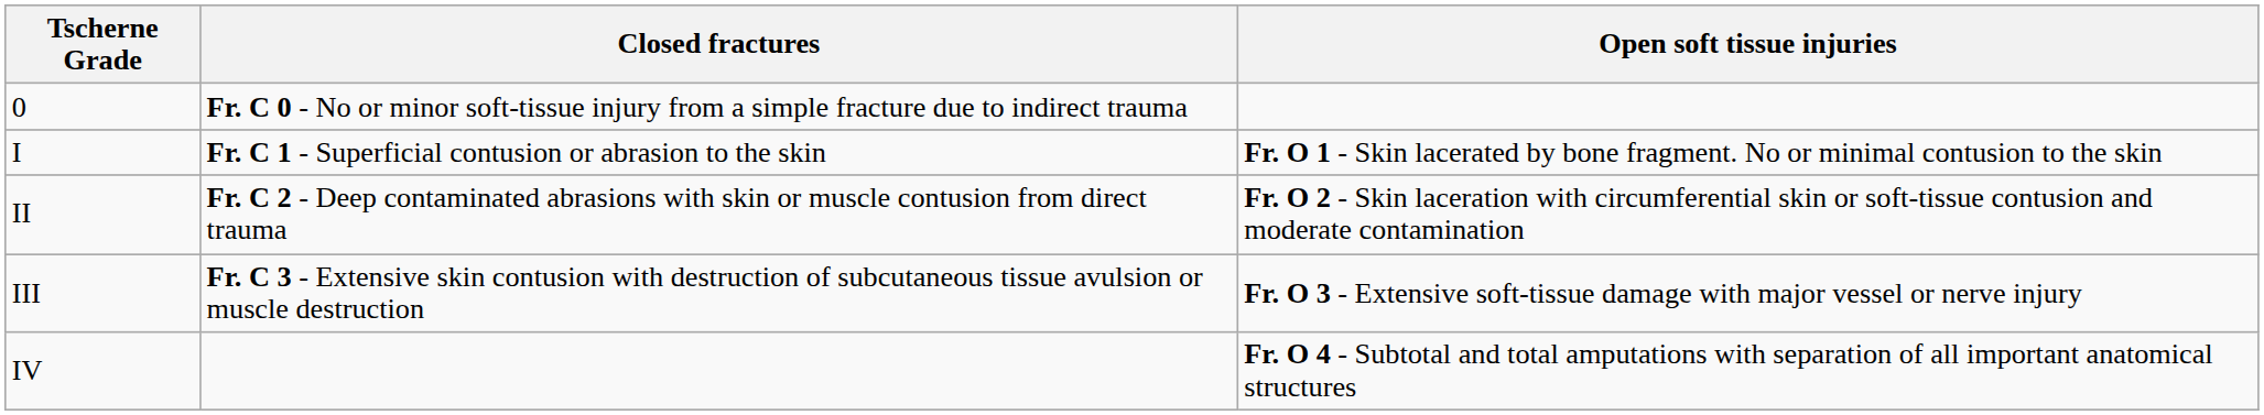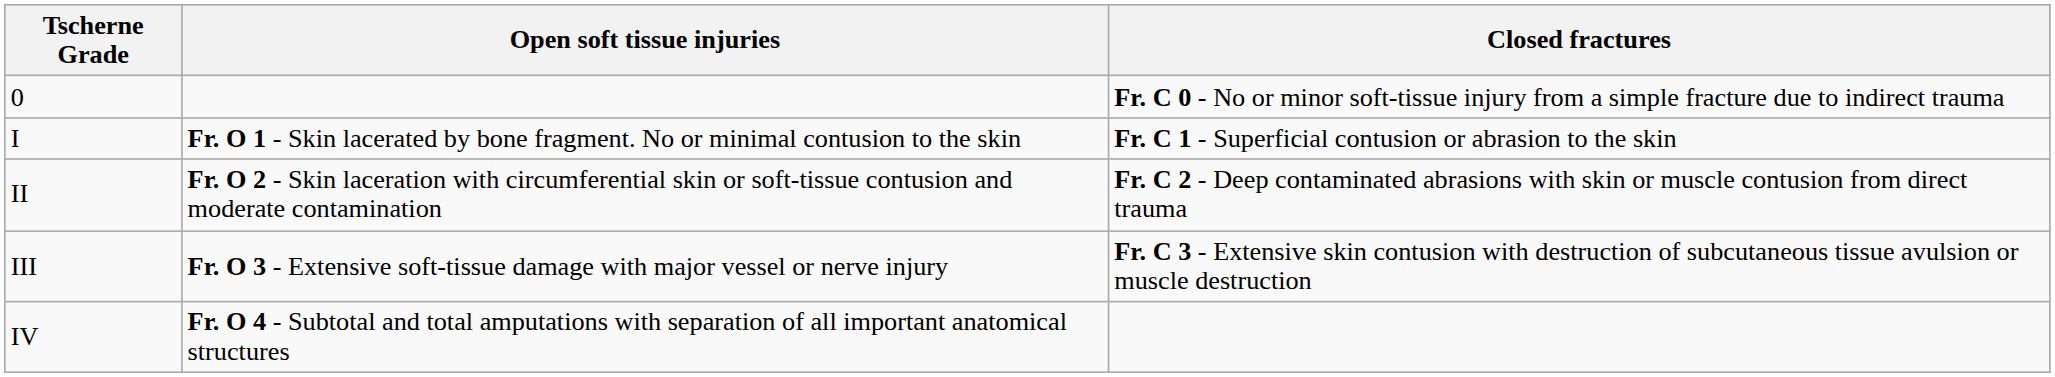columns swapped: Open soft tissue injuries <-> Closed fractures
